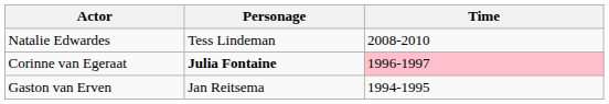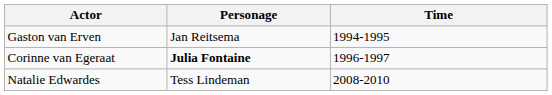rows swapped: Natalie Edwardes <-> Gaston van Erven
Corinne van Egeraat | Time: pink background -> no background
